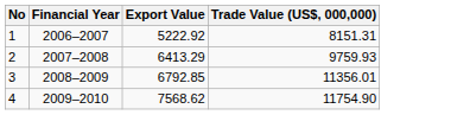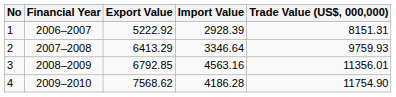+ column: Import Value | 2928.39 | 3346.64 | 4563.16 | 4186.28
